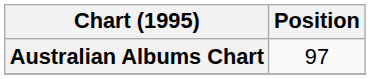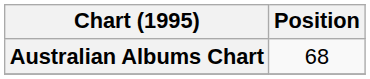Australian Albums Chart | Position: 97 -> 68
